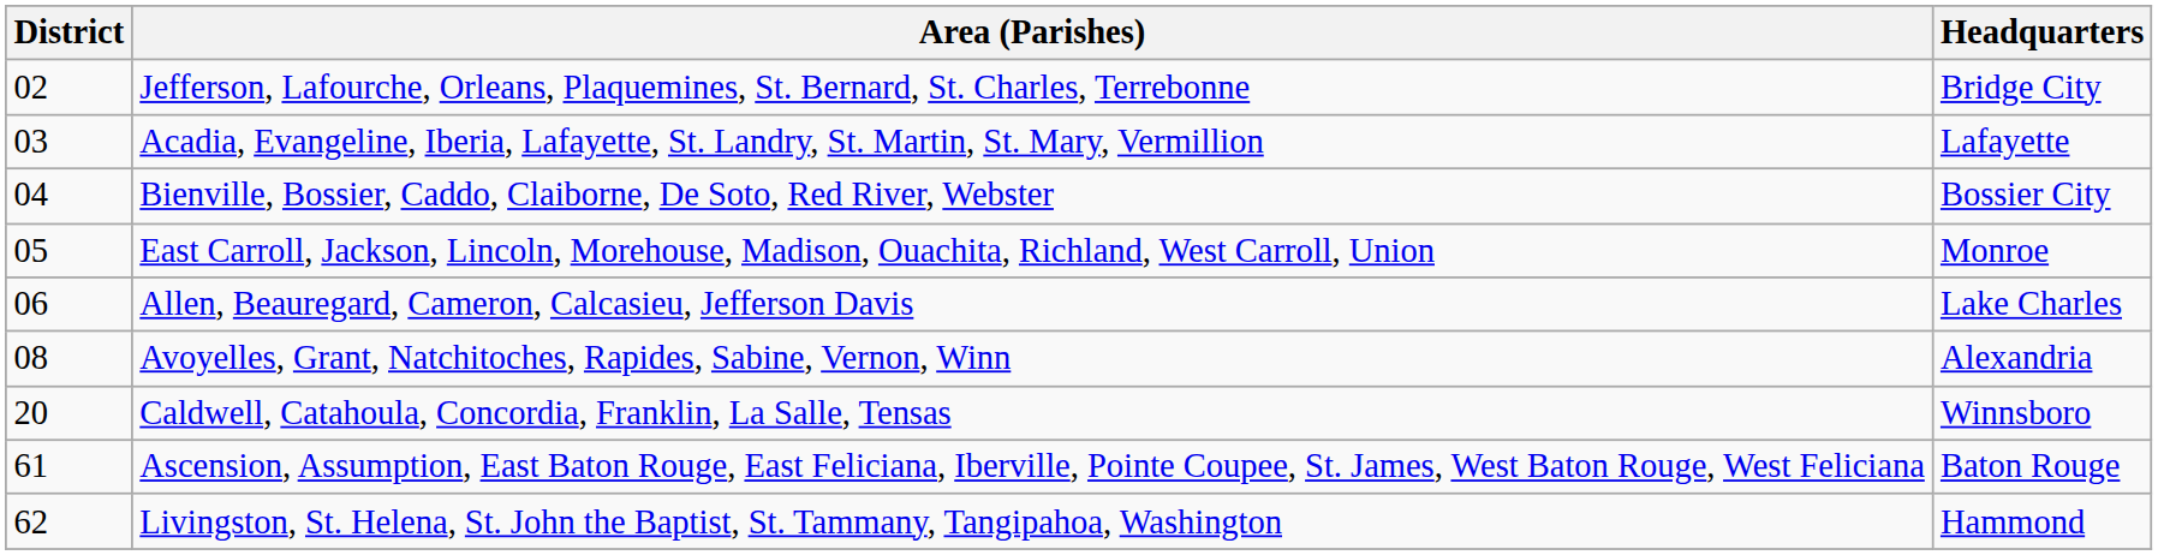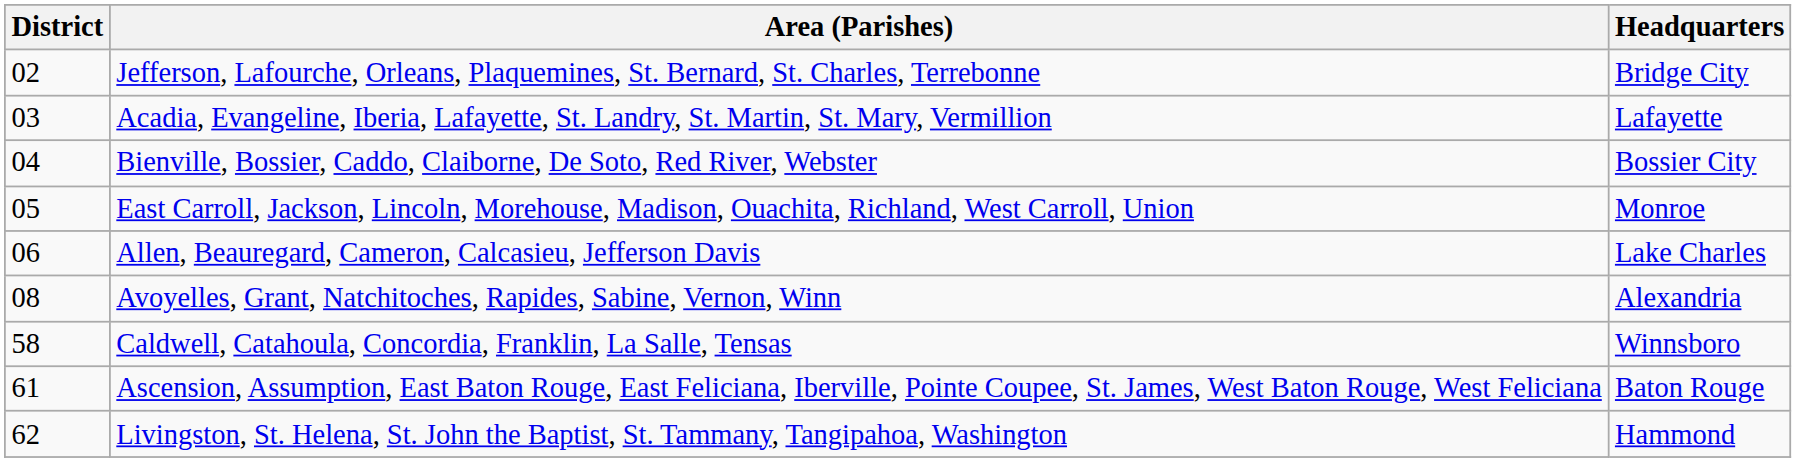Caldwell, Catahoula, Concordia, Franklin, La Salle, Tensas | District: 20 -> 58
